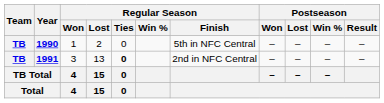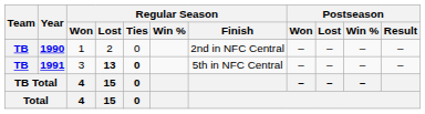1990 | Regular Season / Finish: 5th in NFC Central -> 2nd in NFC Central
1991 | Regular Season / Lost: normal -> bold
1991 | Regular Season / Finish: 2nd in NFC Central -> 5th in NFC Central
